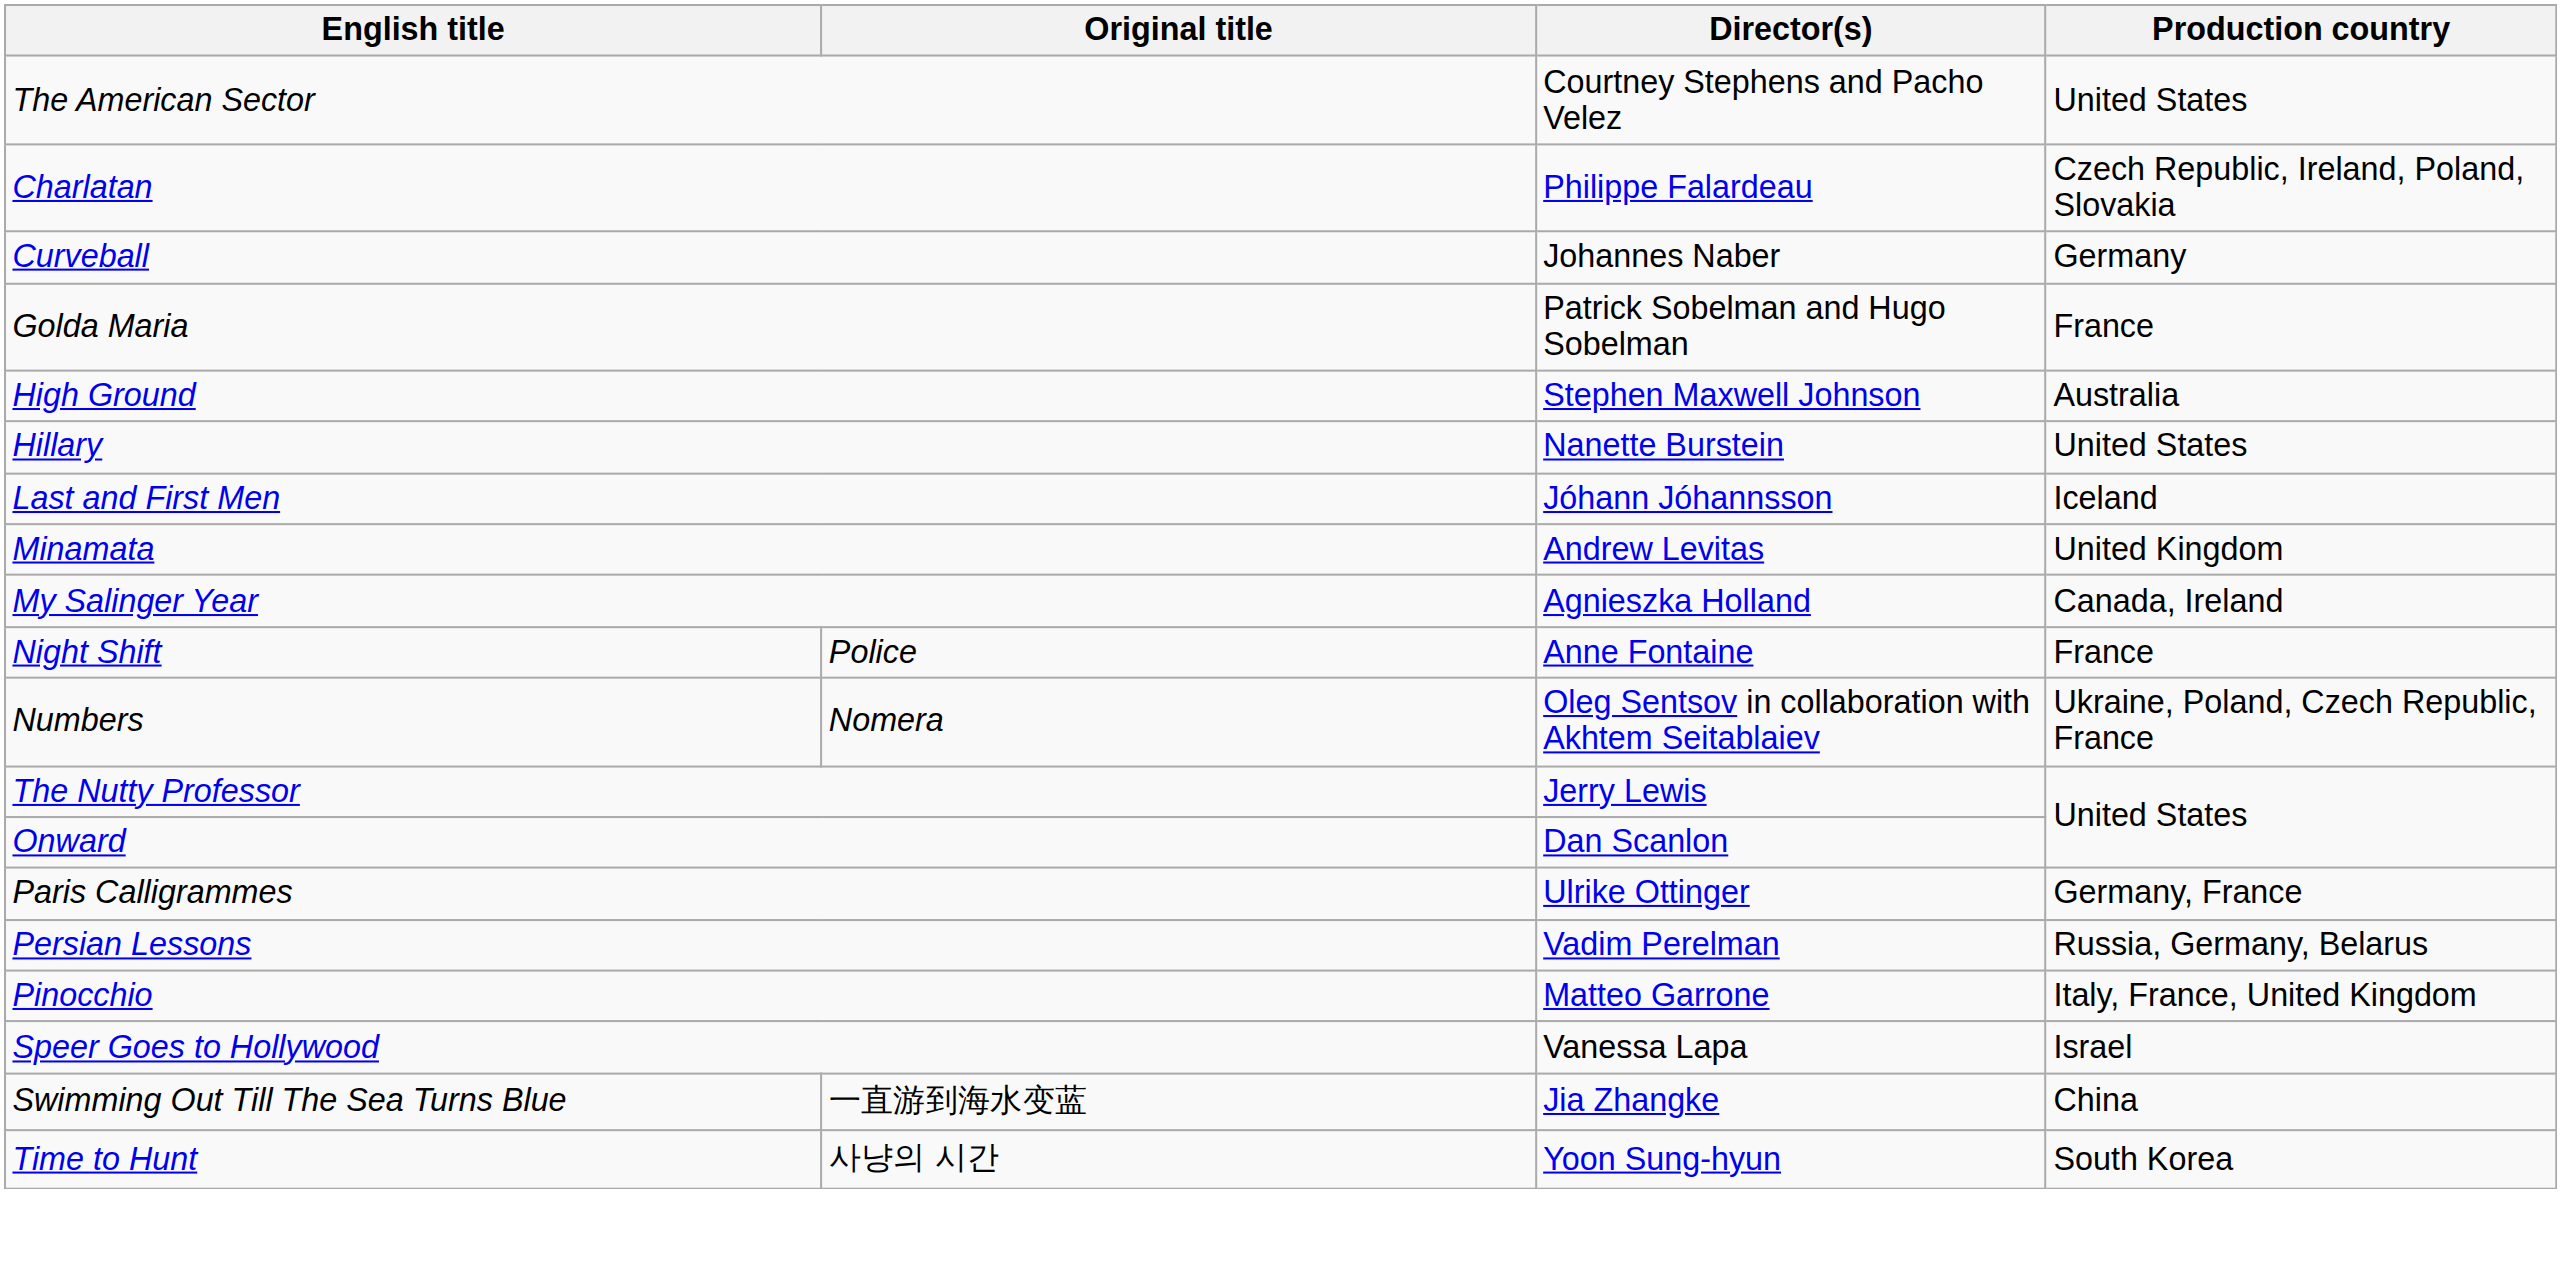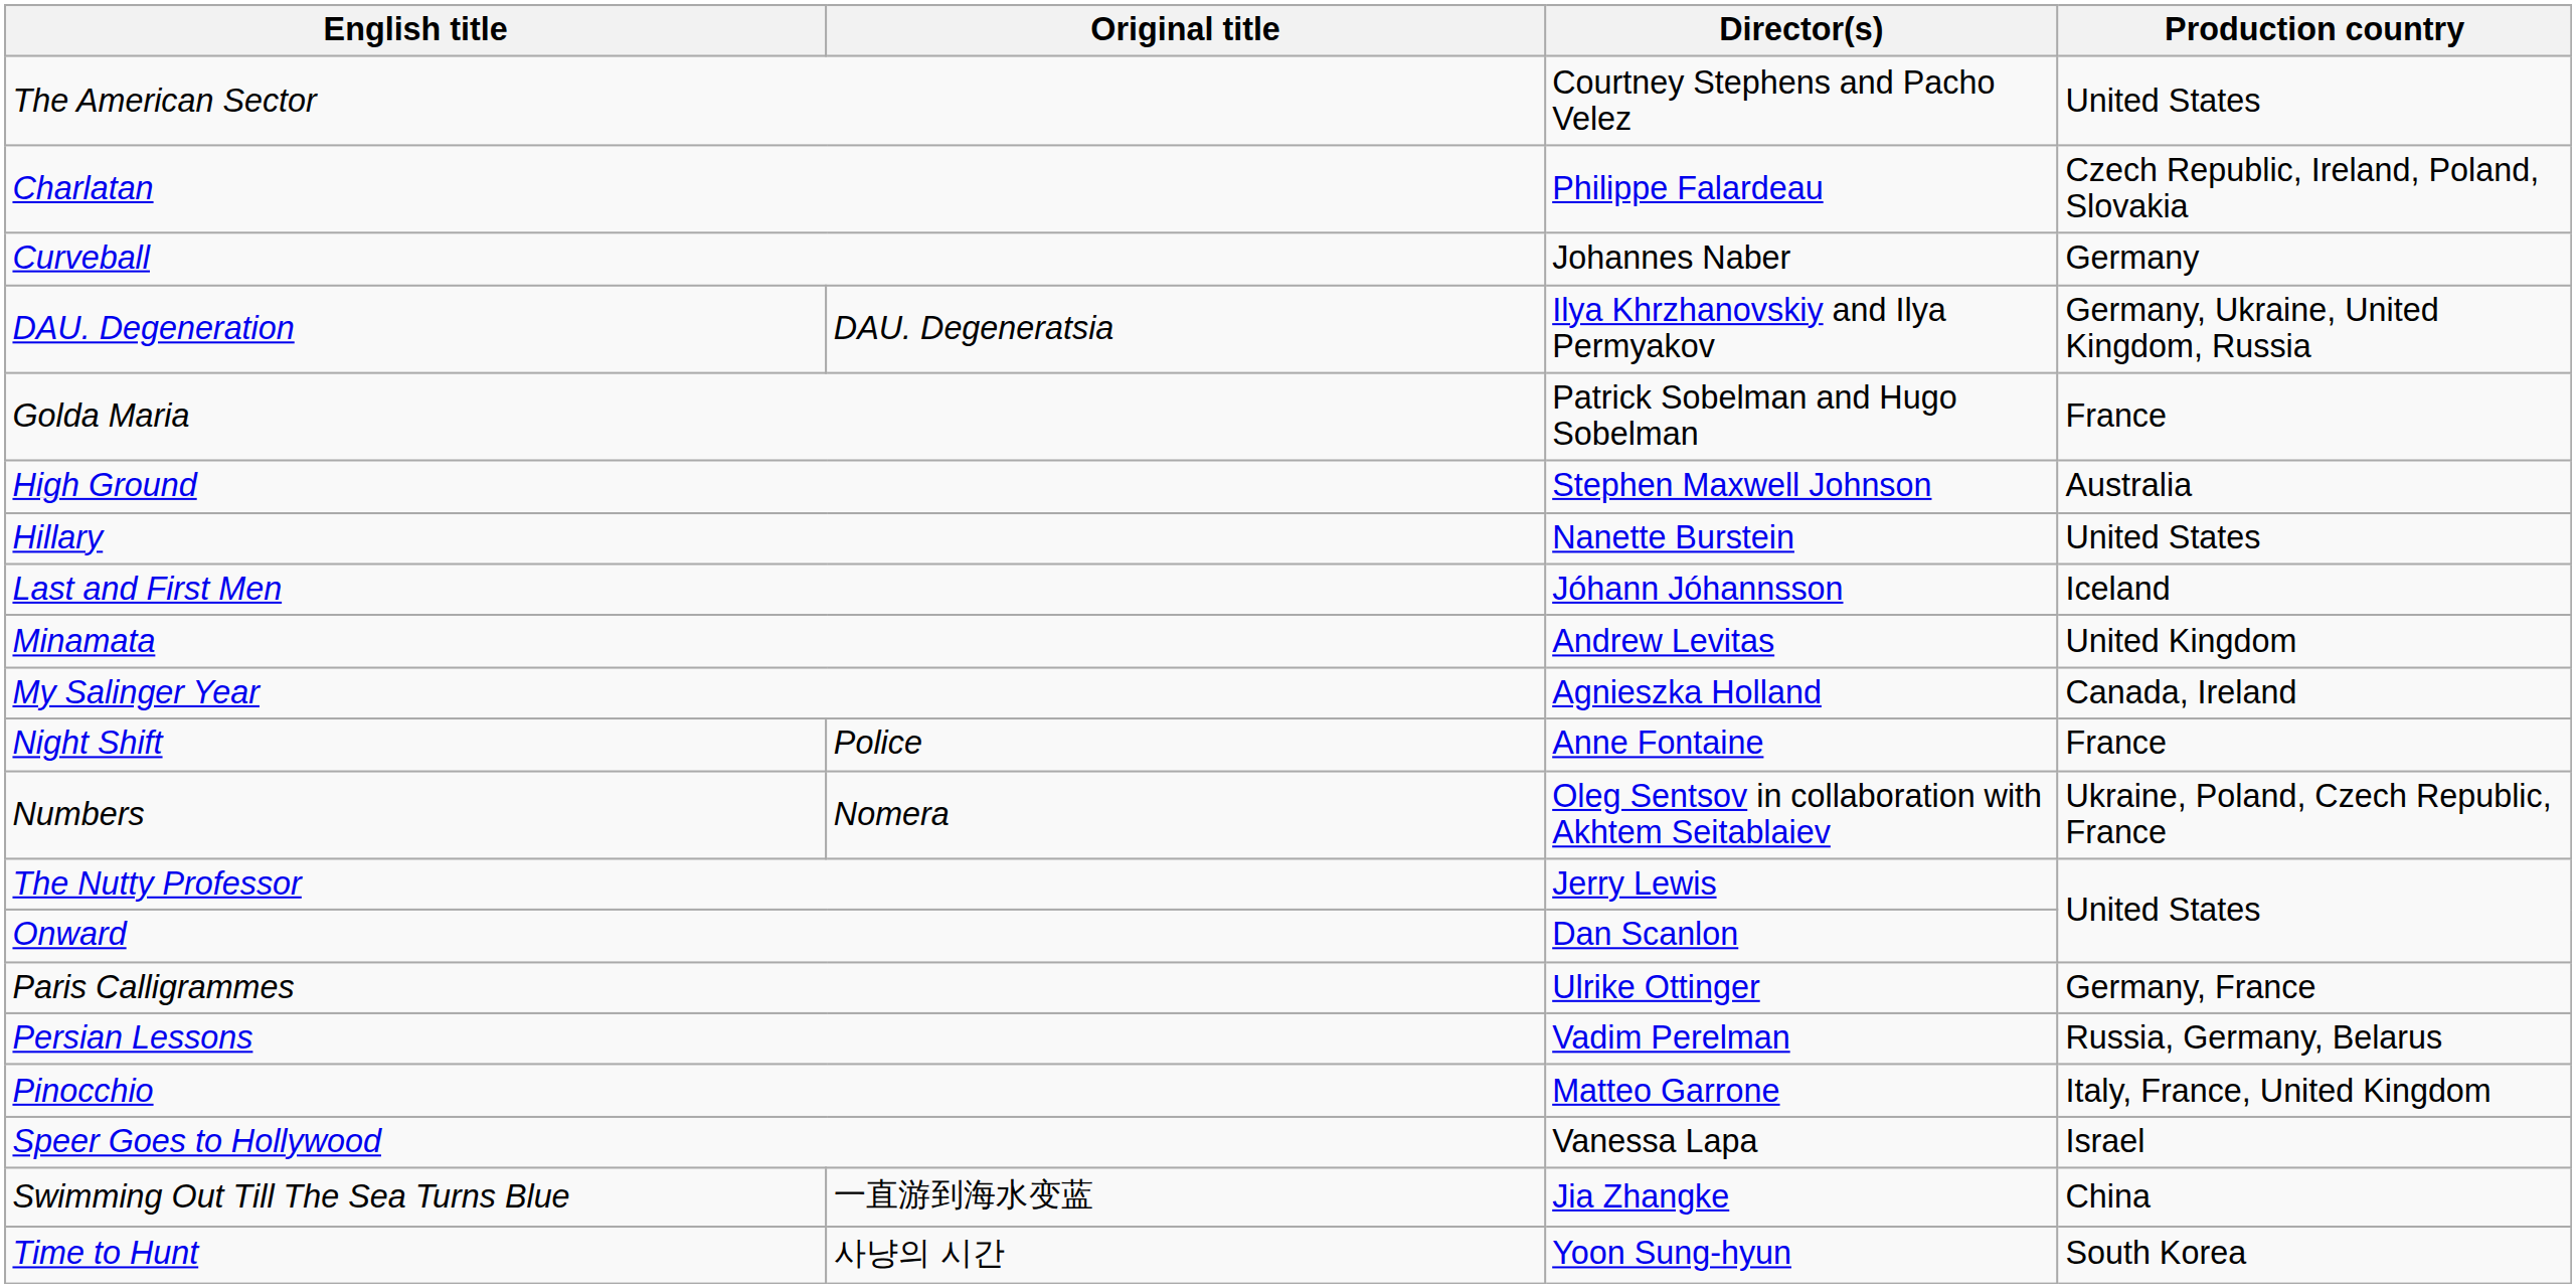+ row: DAU. Degeneration | DAU. Degeneratsia | Ilya Khrzhanovskiy and Ilya Permyakov | Germany, Ukraine, United Kingdom, Russia
